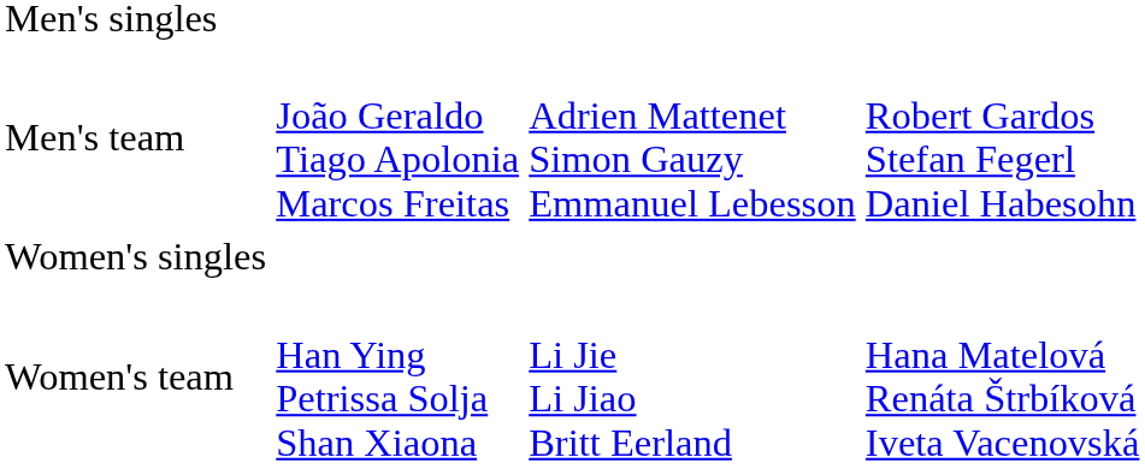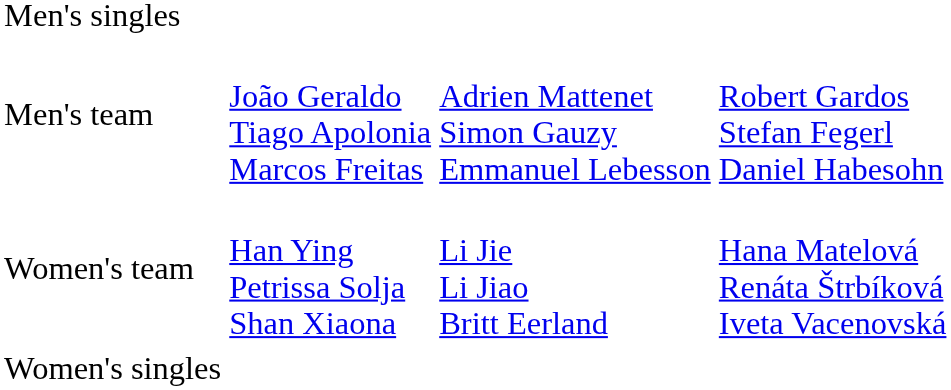rows swapped: Women's singles <-> Women's team
